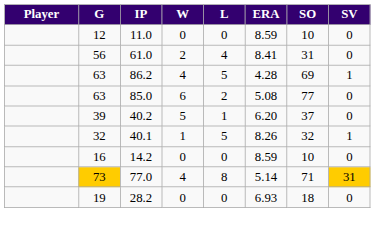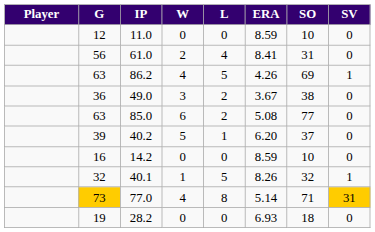86.2 | ERA: 4.28 -> 4.26
+ row: 36 | 49.0 | 3 | 2 | 3.67 | 38 | 0
rows swapped: 14.2 <-> 40.1
